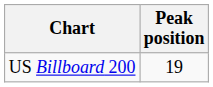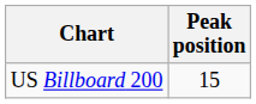US Billboard 200 | Peak position: 19 -> 15
